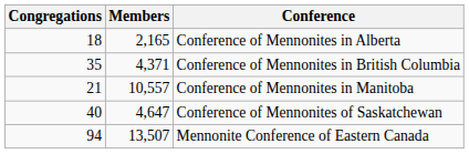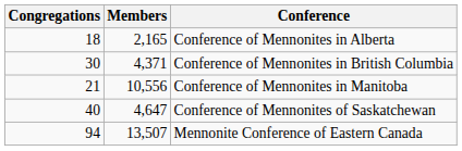Conference of Mennonites in British Columbia | Congregations: 35 -> 30
Conference of Mennonites in Manitoba | Members: 10,557 -> 10,556
